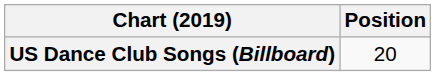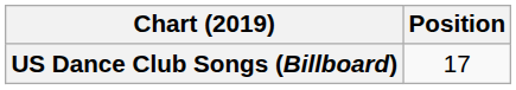US Dance Club Songs (Billboard) | Position: 20 -> 17
